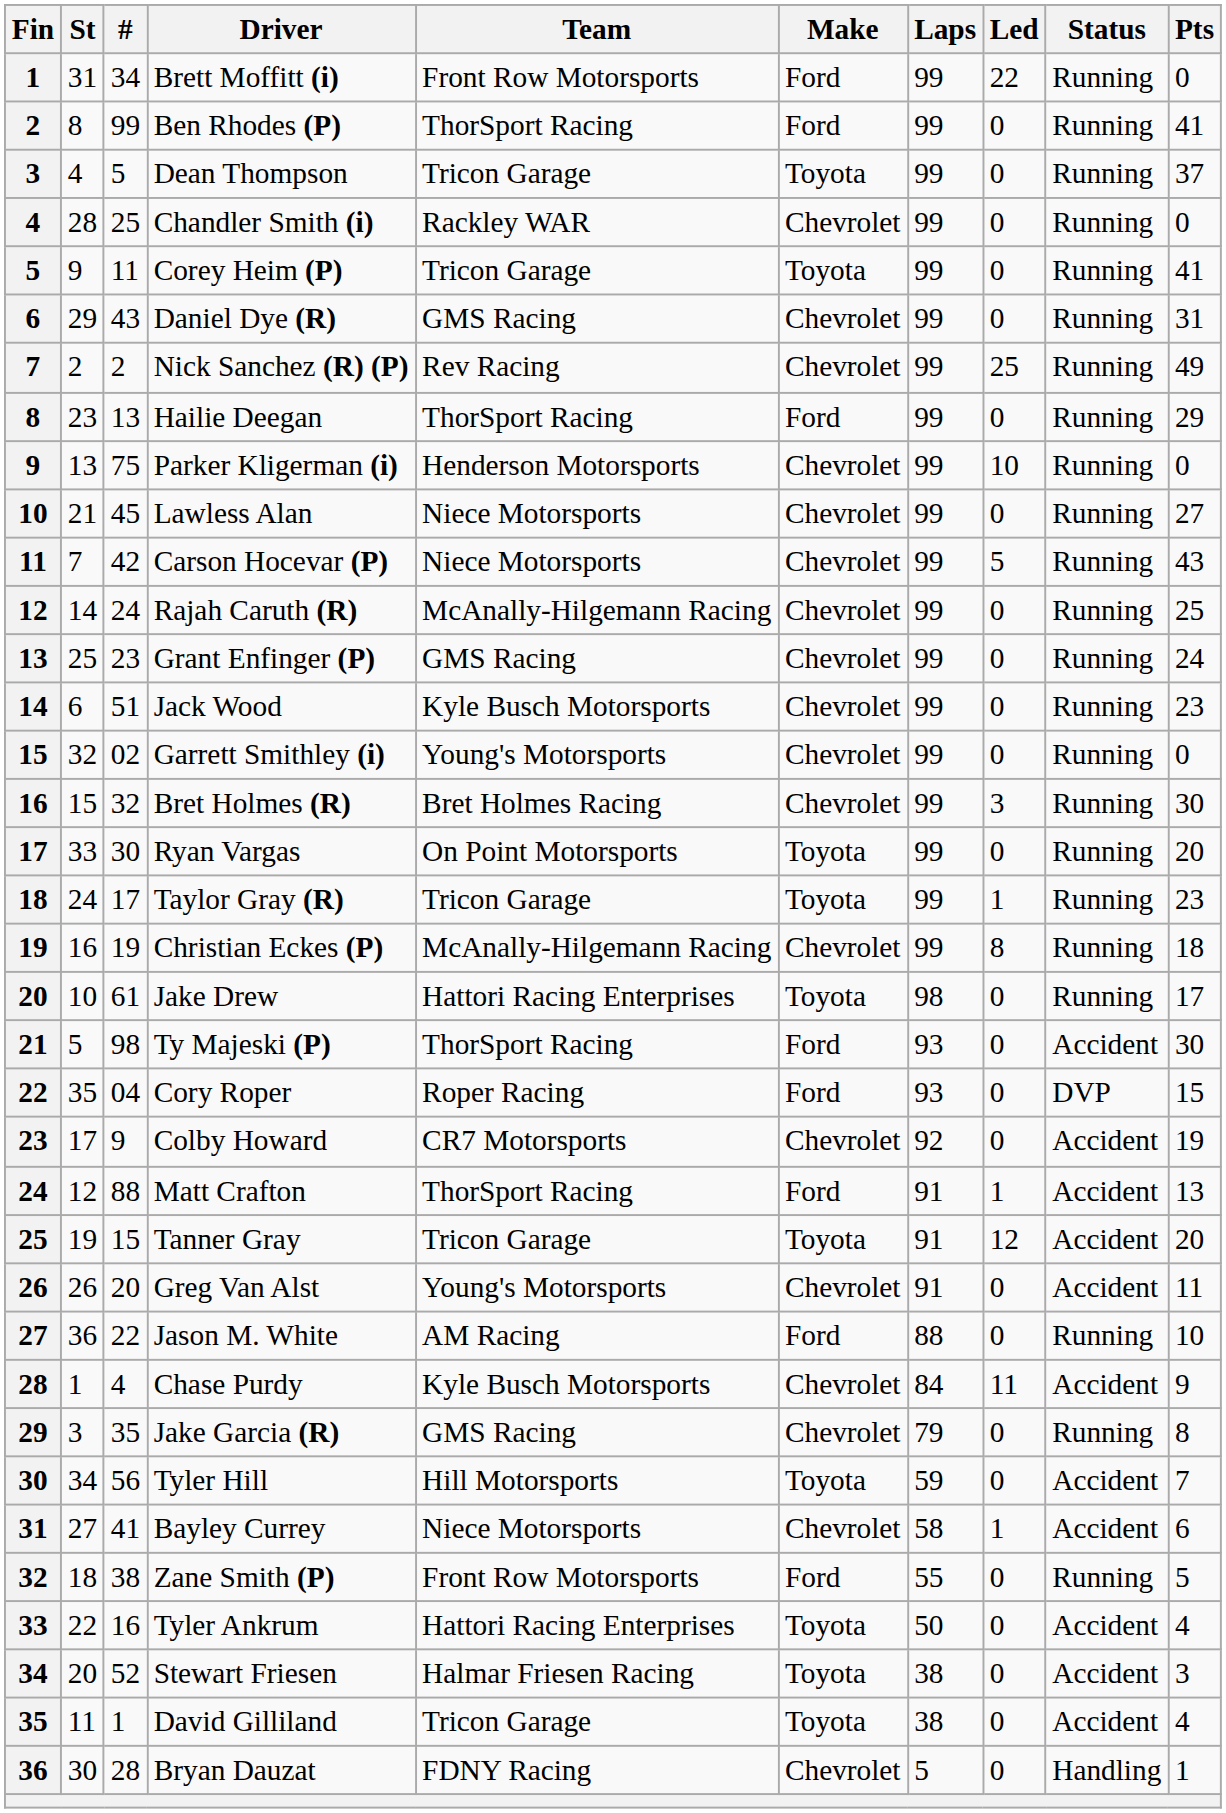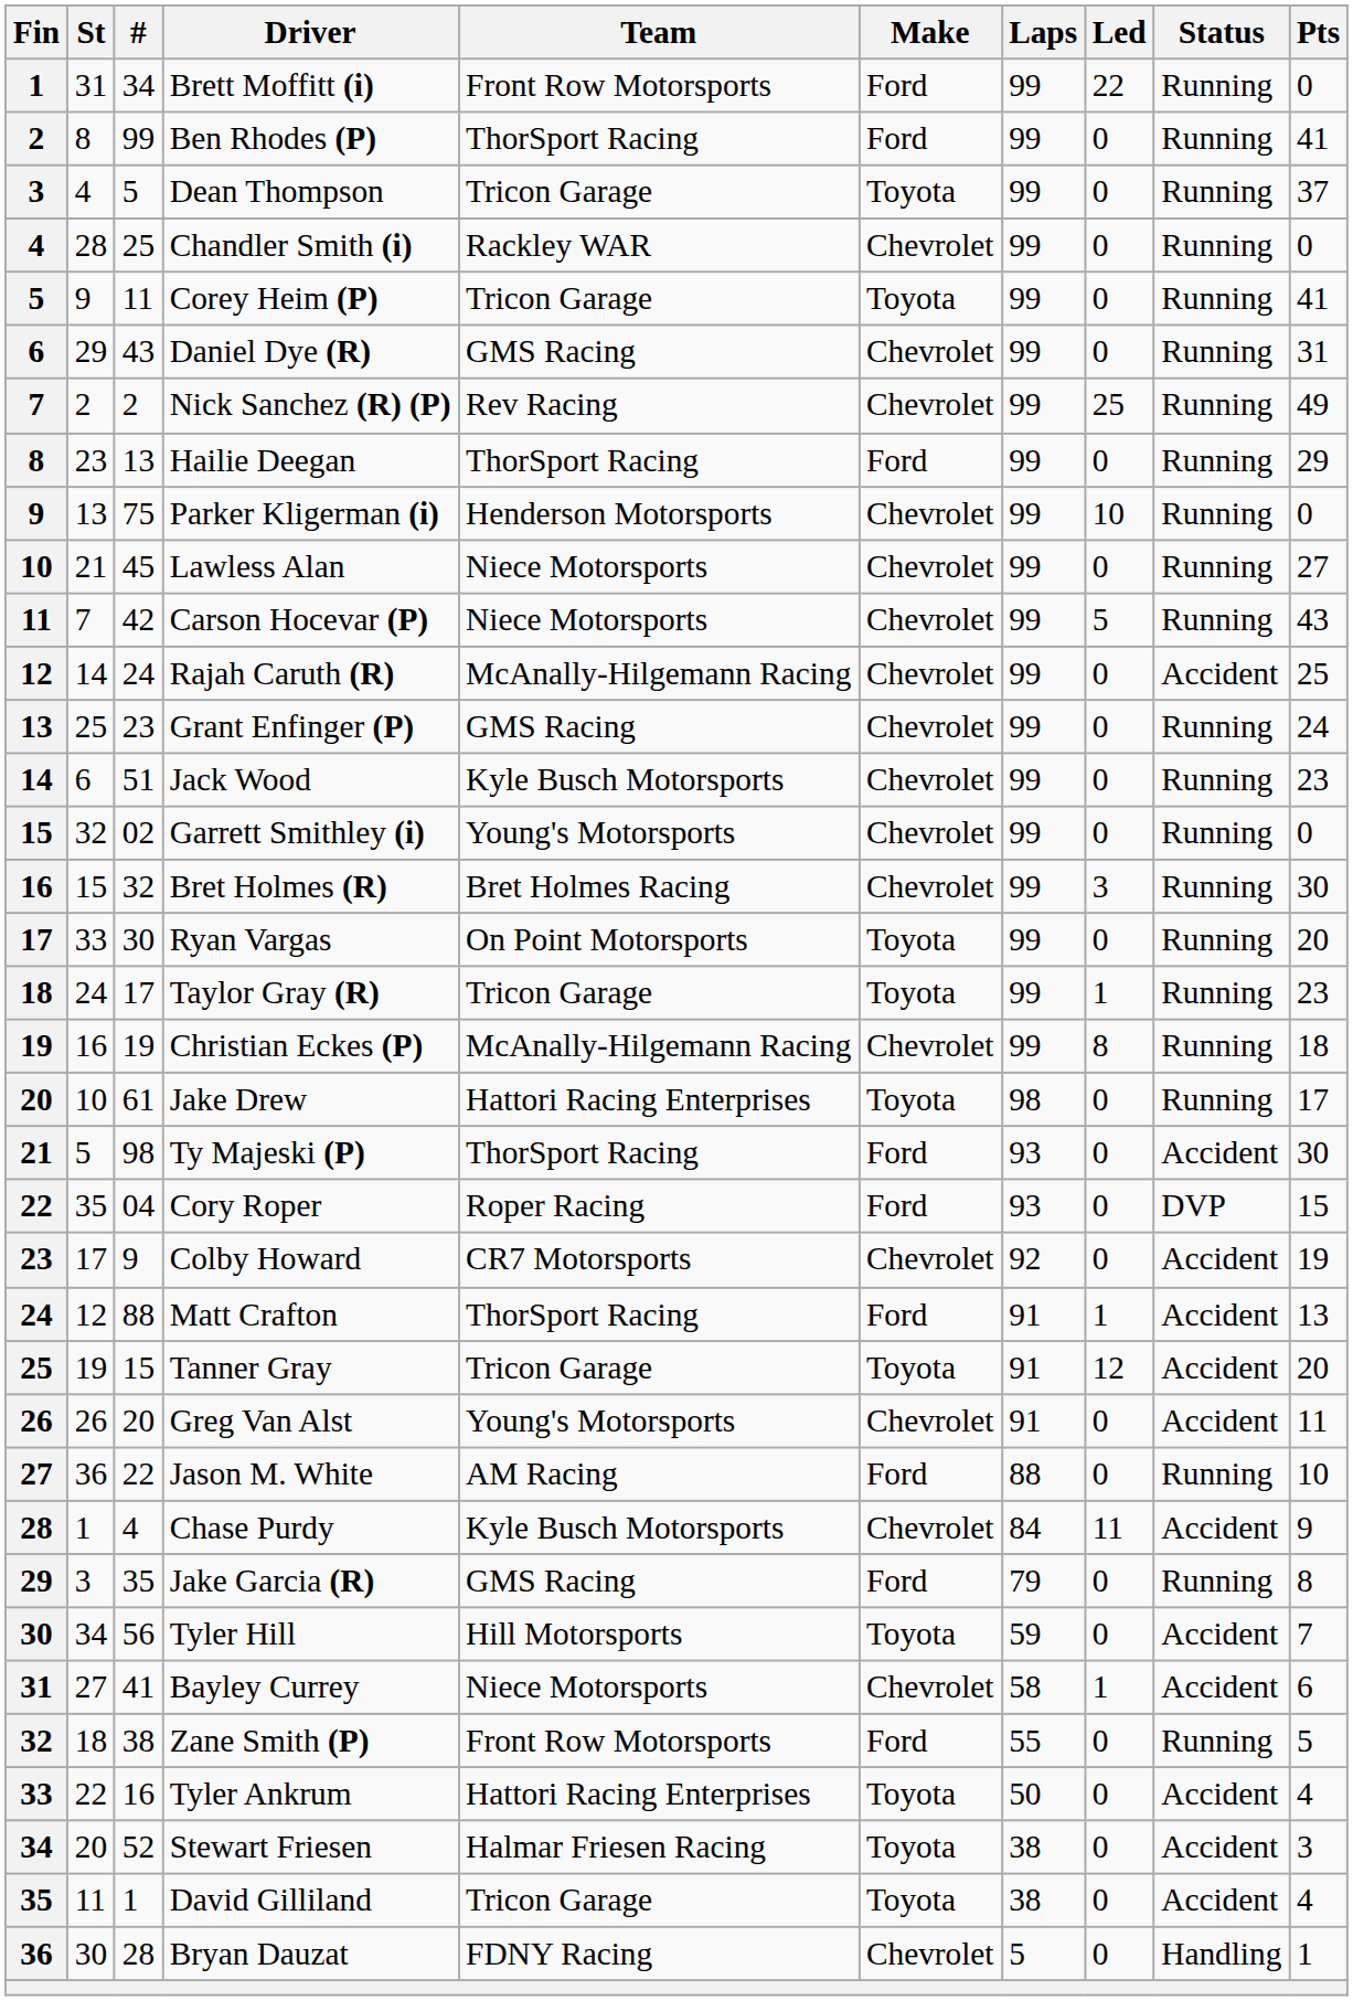Rajah Caruth (R) | Status: Running -> Accident
Jake Garcia (R) | Make: Chevrolet -> Ford
